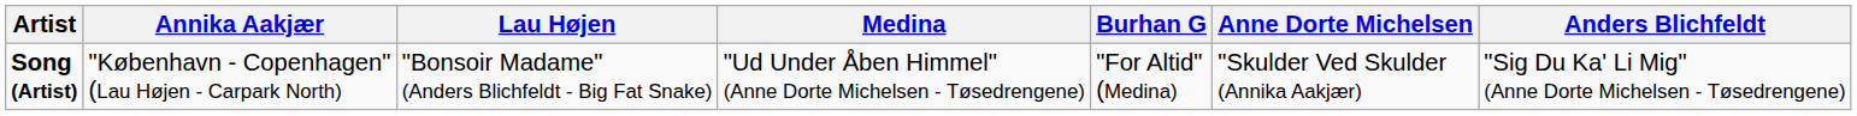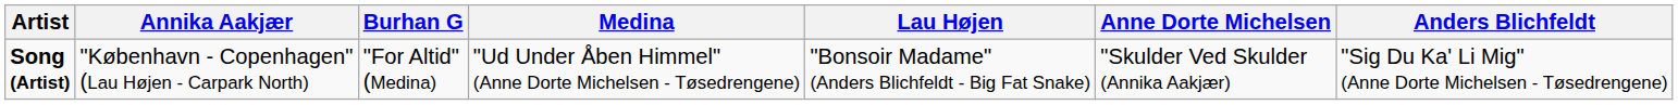columns swapped: Burhan G <-> Lau Højen
